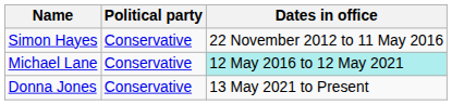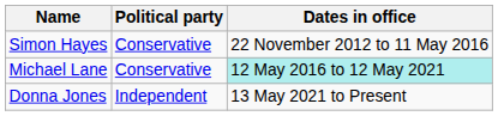Donna Jones | Political party: Conservative -> Independent
